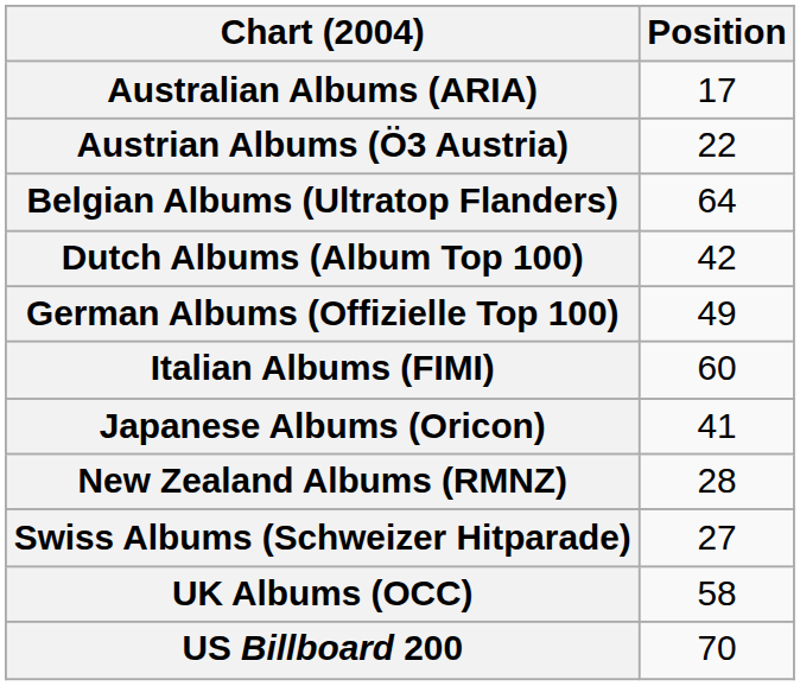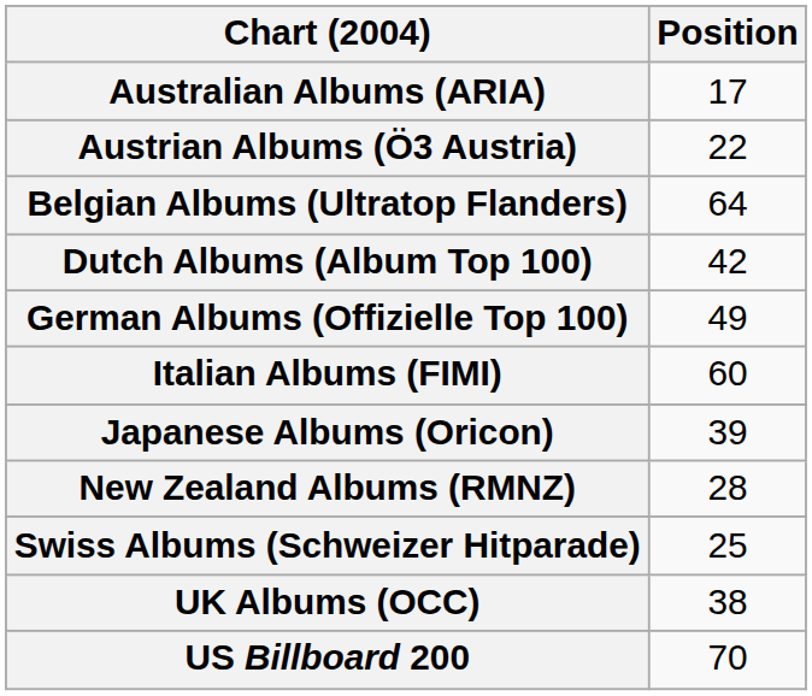Japanese Albums (Oricon) | Position: 41 -> 39
Swiss Albums (Schweizer Hitparade) | Position: 27 -> 25
UK Albums (OCC) | Position: 58 -> 38
